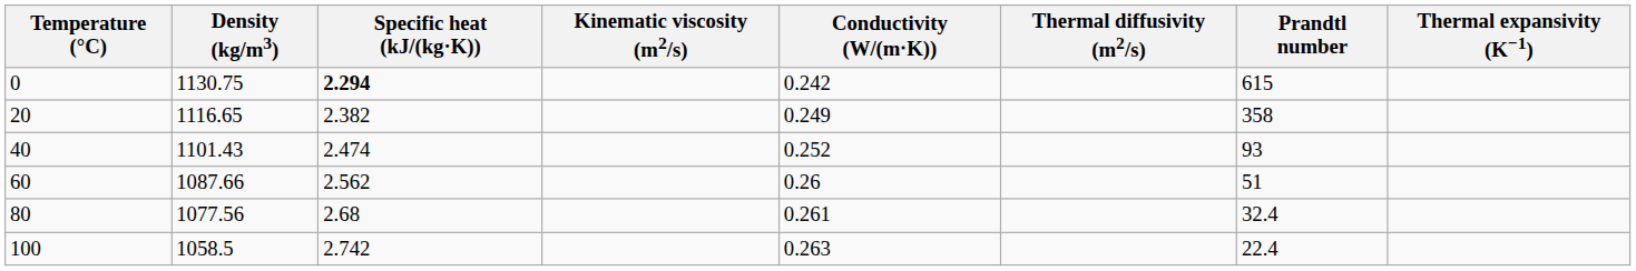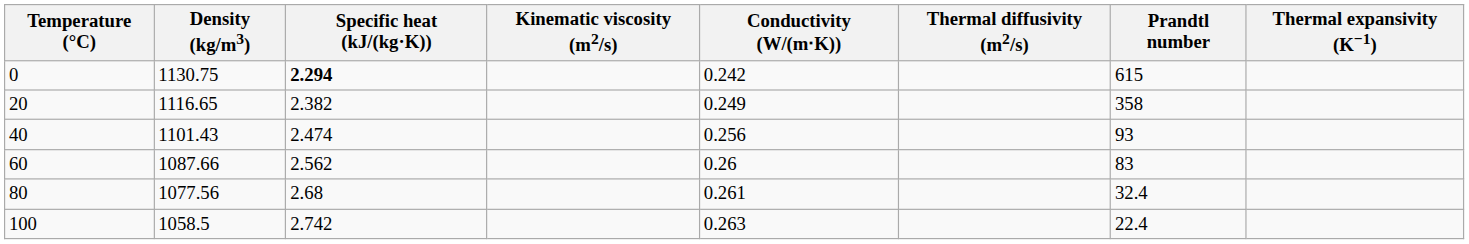40 | Conductivity (W/(m⋅K)): 0.252 -> 0.256
60 | Prandtl number: 51 -> 83
